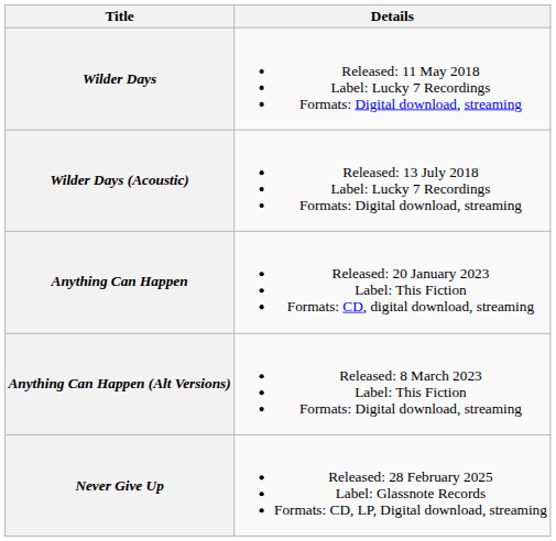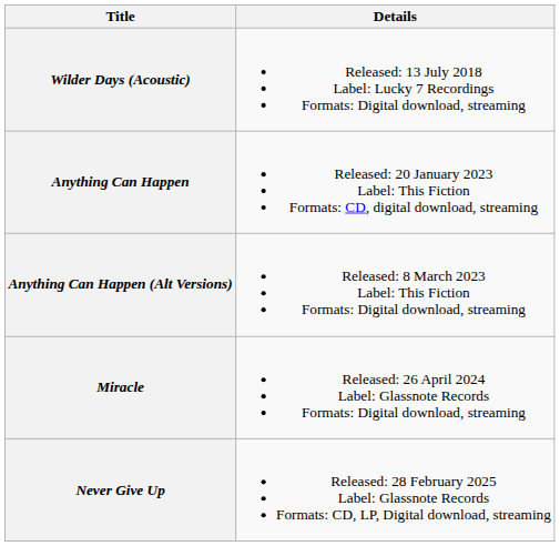- row: Wilder Days | Released: 11 May 2018 Label: Lucky 7 Recordings Formats: Digital download, streaming
+ row: Miracle | Released: 26 April 2024 Label: Glassnote Records Formats: Digital download, streaming
